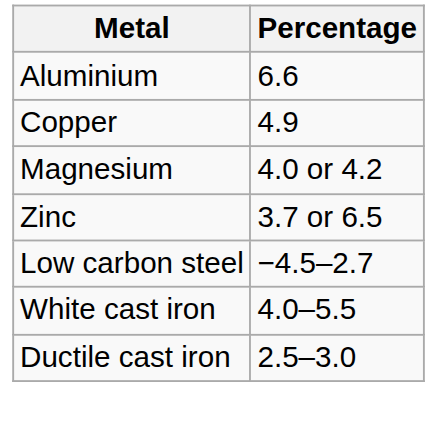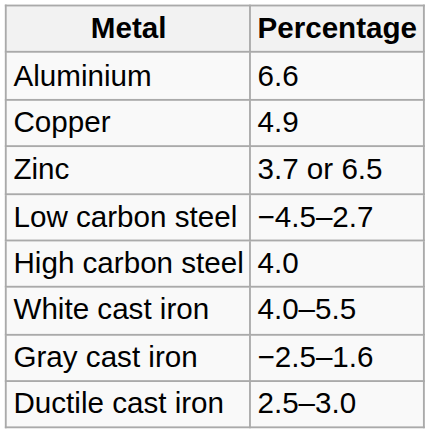- row: Magnesium | 4.0 or 4.2
+ row: High carbon steel | 4.0
+ row: Gray cast iron | −2.5–1.6
